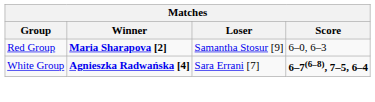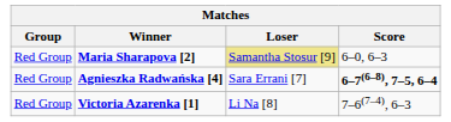Maria Sharapova [2] | Loser: no background -> khaki background
Agnieszka Radwańska [4] | Group: White Group -> Red Group
+ row: Red Group | Victoria Azarenka [1] | Li Na [8] | 7–6(7–4), 6–3
